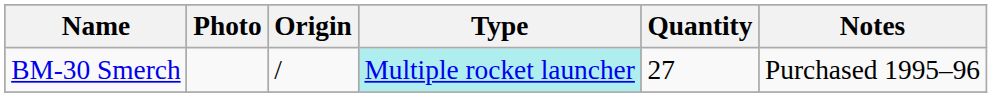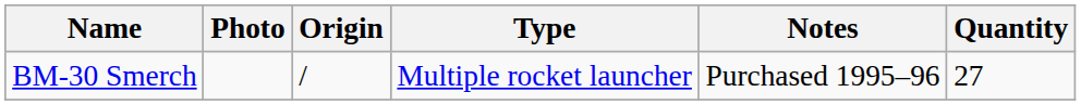columns swapped: Quantity <-> Notes
BM-30 Smerch | Type: paleturquoise background -> no background
